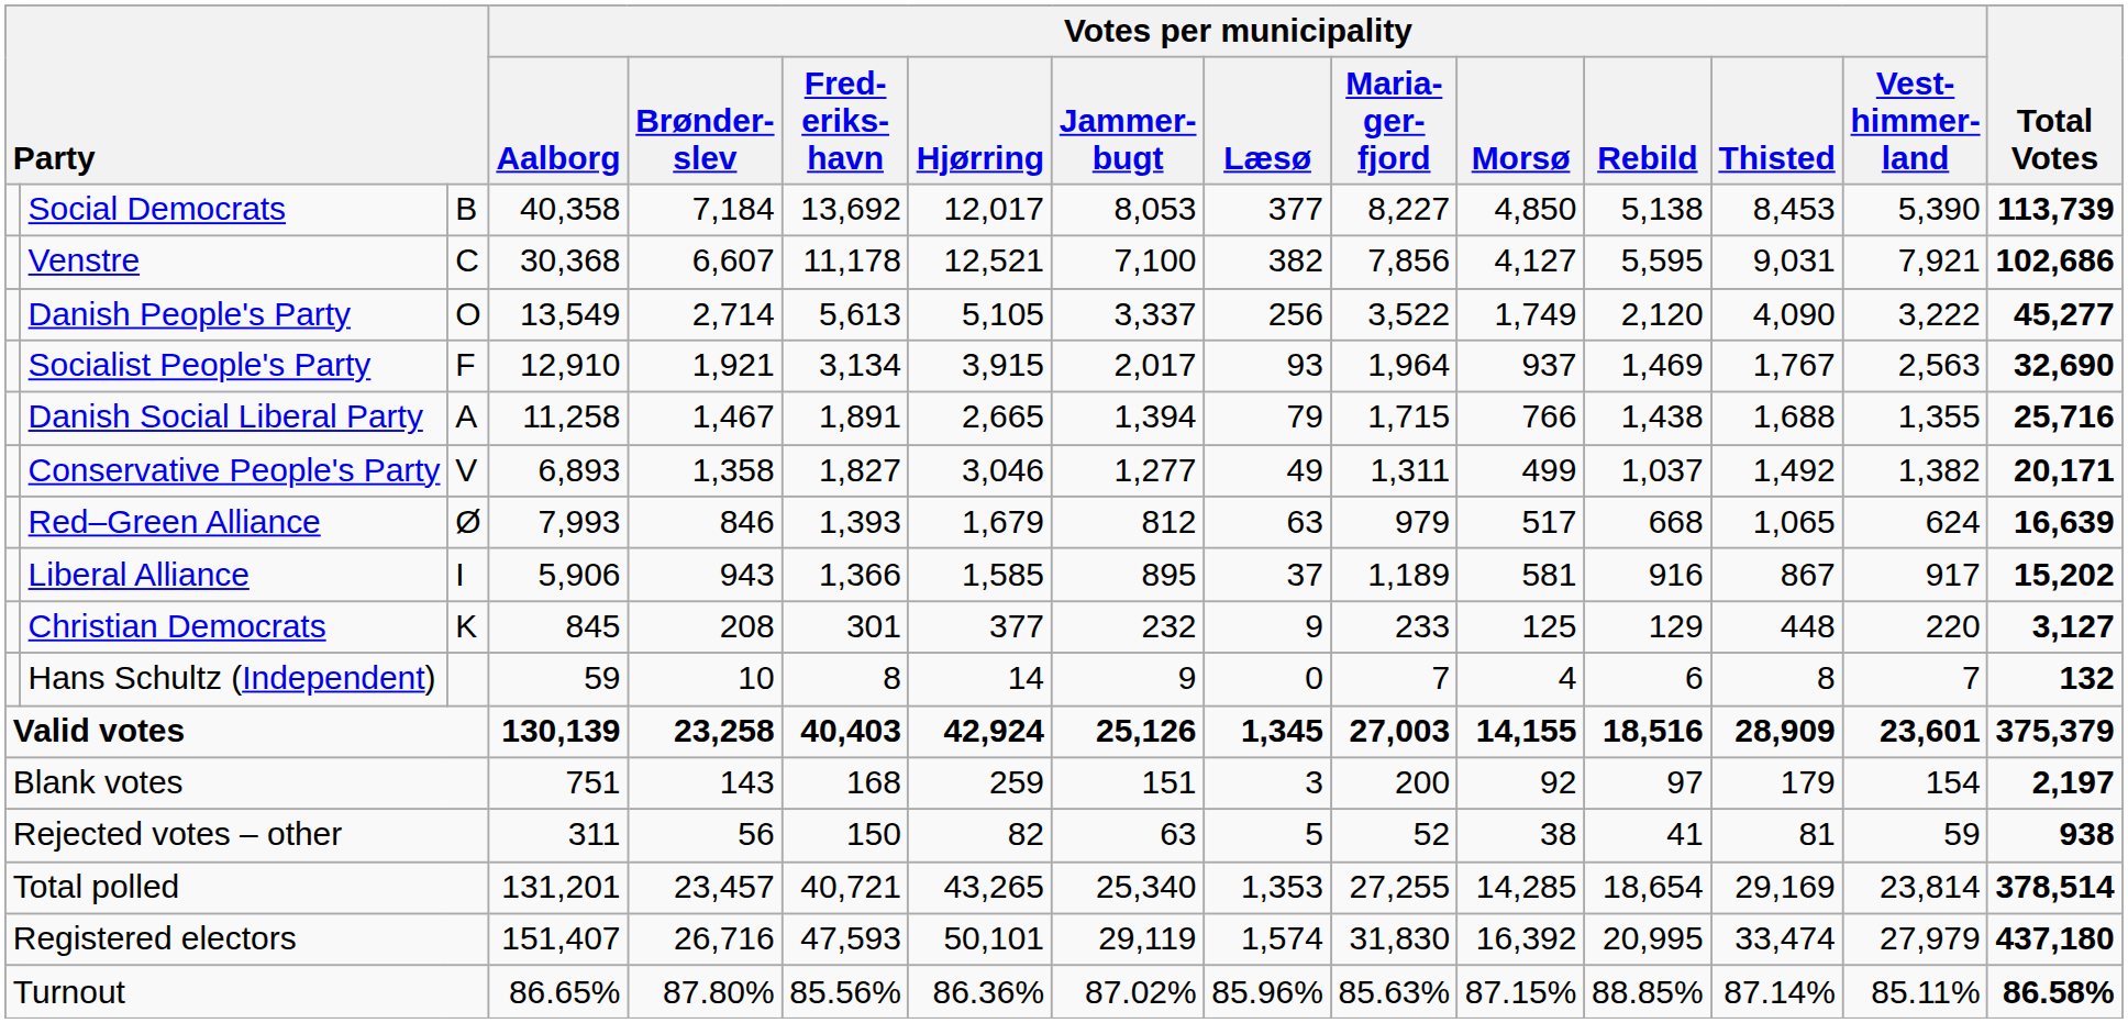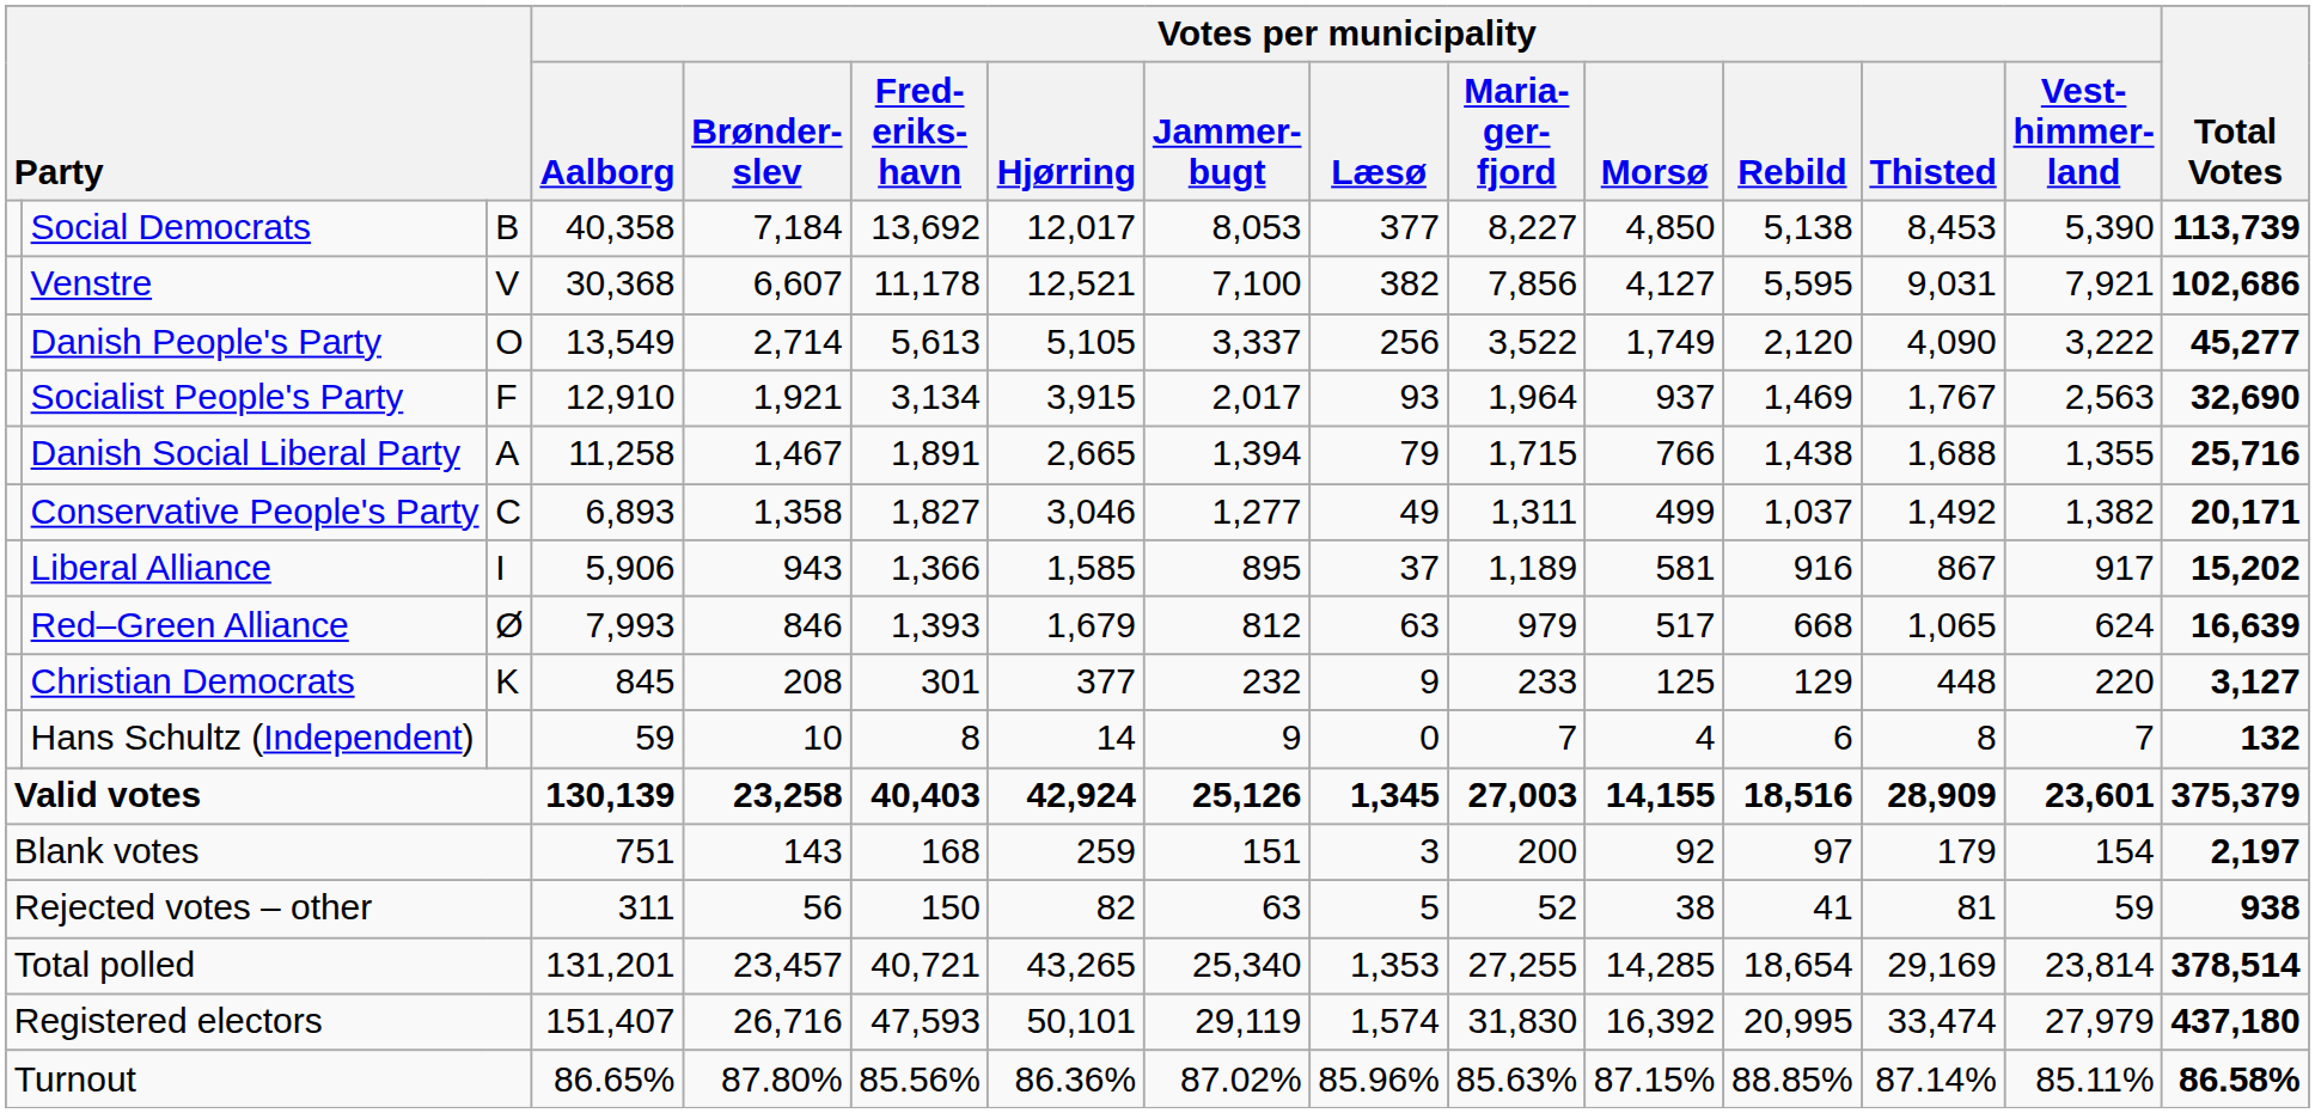Venstre | column 3: C -> V
Conservative People's Party | column 3: V -> C
rows swapped: Red–Green Alliance <-> Liberal Alliance
